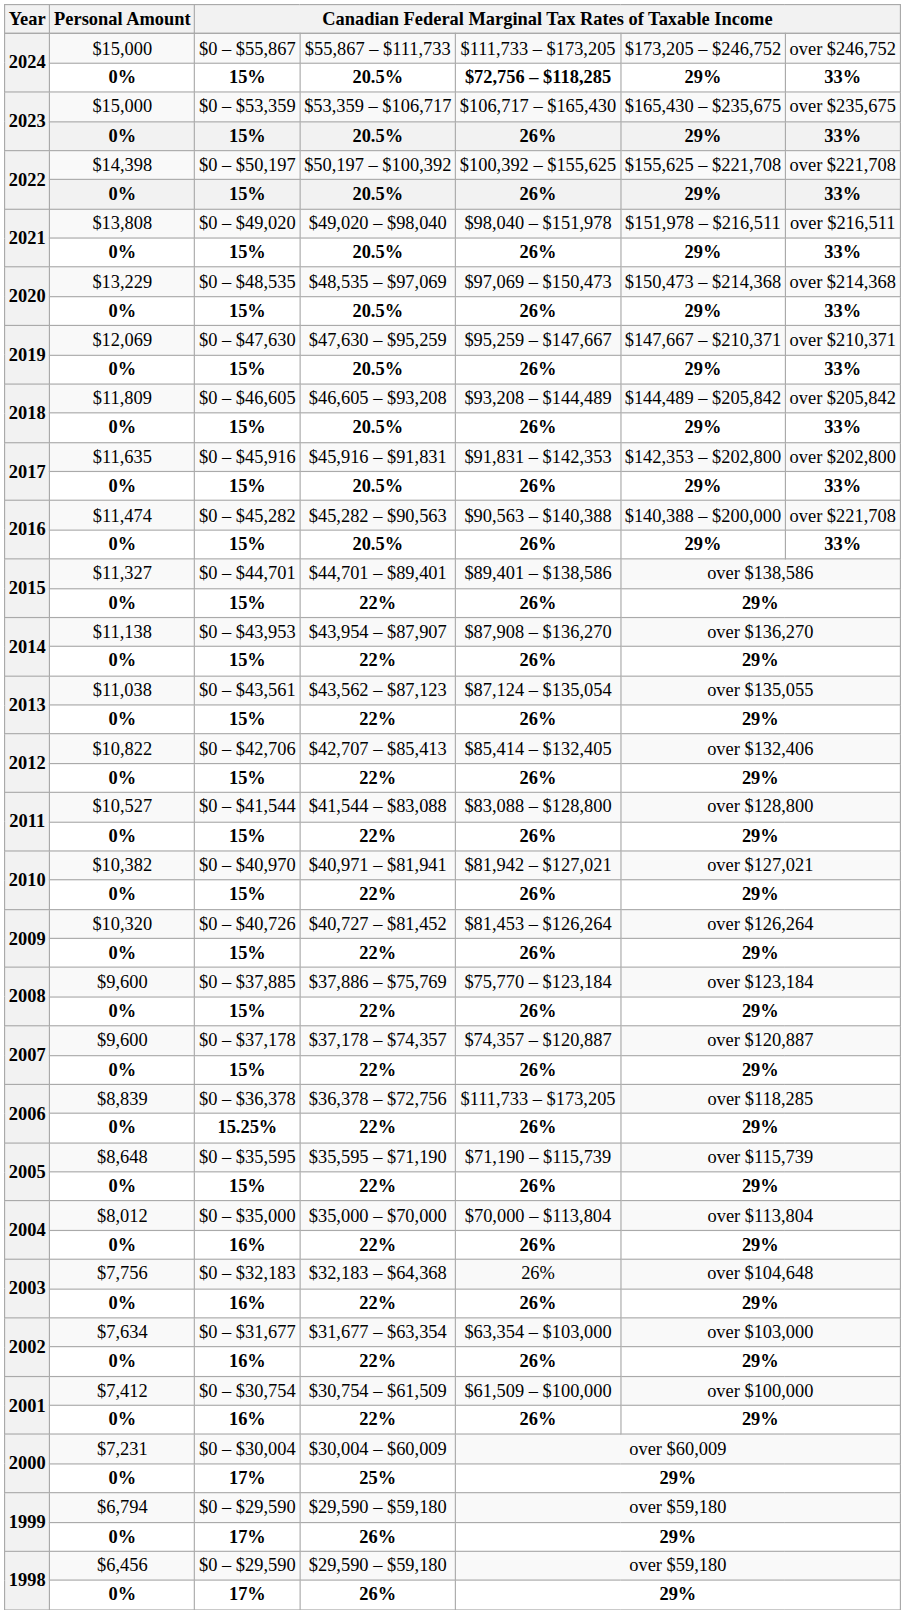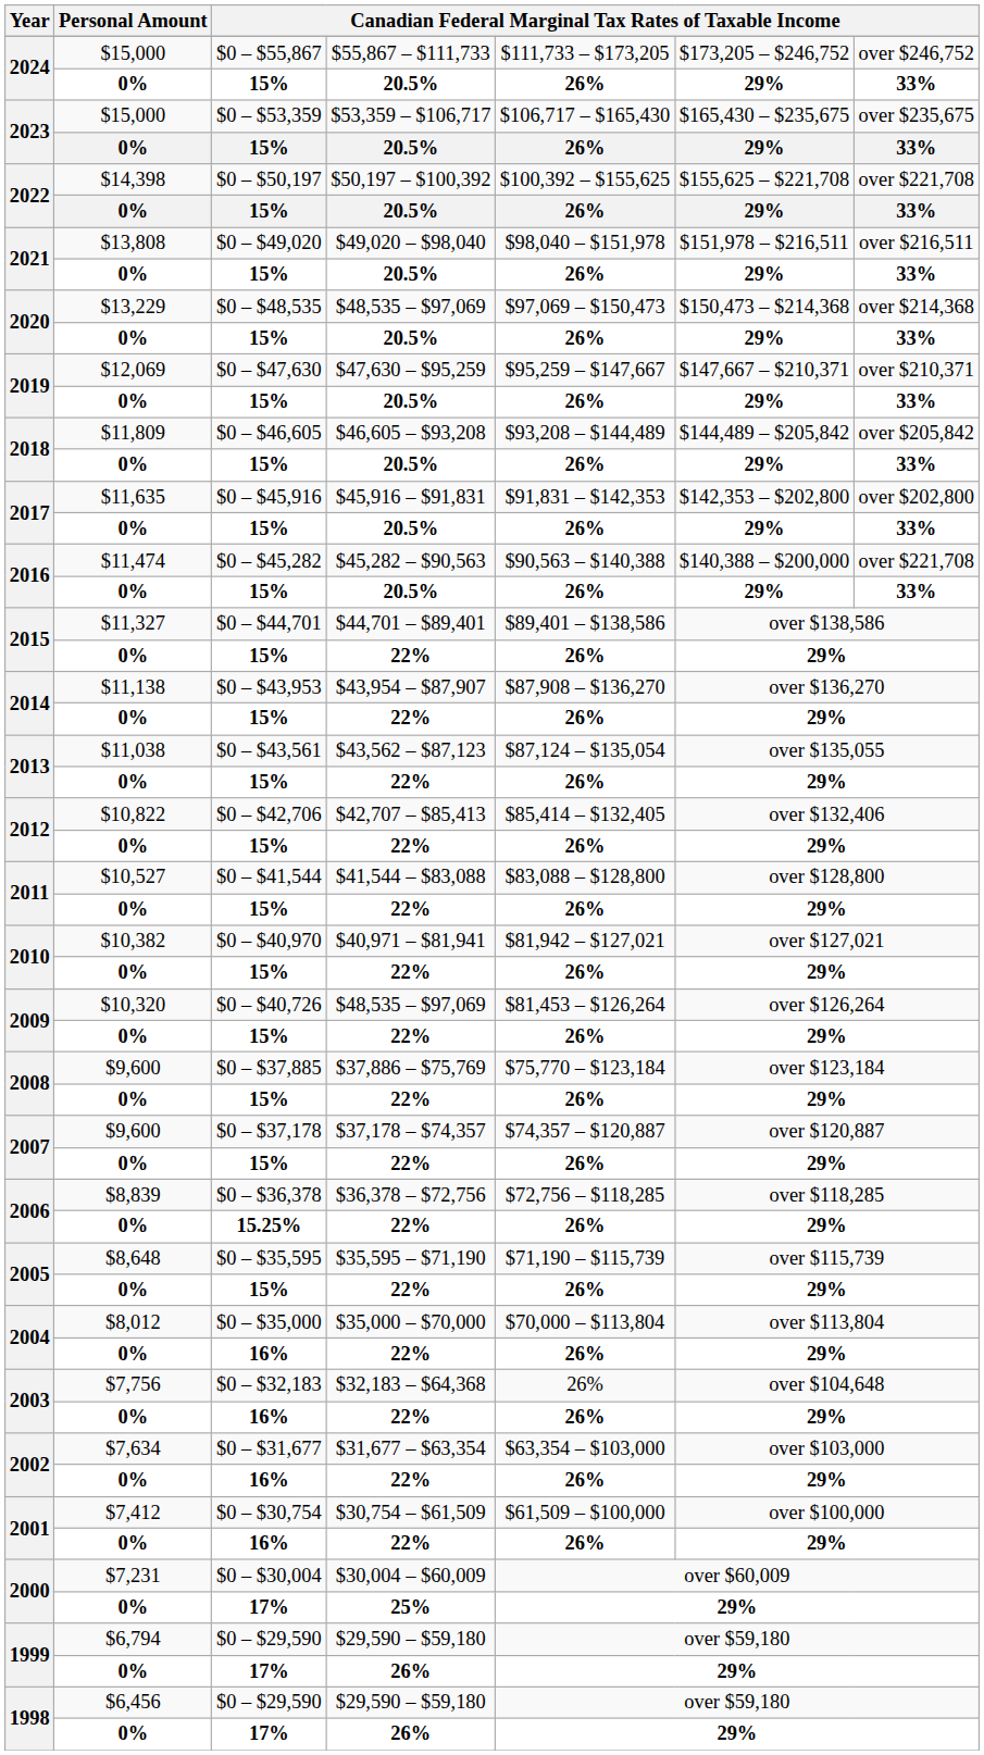2024 / 15% | column 5: $72,756 – $118,285 -> 26%
$0 – $40,726 | column 4: $40,727 – $81,452 -> $48,535 – $97,069
$0 – $36,378 | column 5: $111,733 – $173,205 -> $72,756 – $118,285
